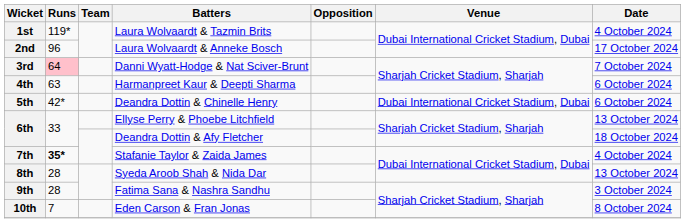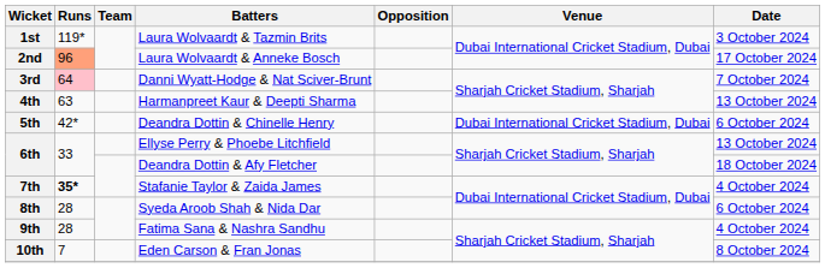1st | Date: 4 October 2024 -> 3 October 2024
2nd | Runs: no background -> lightsalmon background
4th | Date: 6 October 2024 -> 13 October 2024
8th | Date: 13 October 2024 -> 6 October 2024
9th | Date: 3 October 2024 -> 4 October 2024
